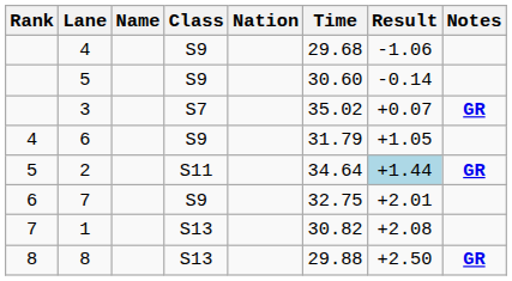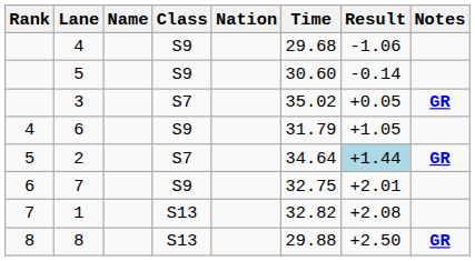3 | Result: +0.07 -> +0.05
2 | Class: S11 -> S7
1 | Time: 30.82 -> 32.82
